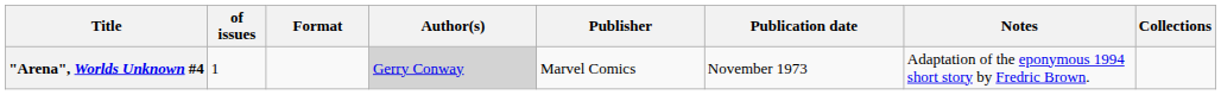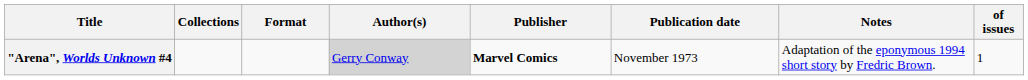columns swapped: of issues <-> Collections
"Arena", Worlds Unknown #4 | Publisher: normal -> bold
